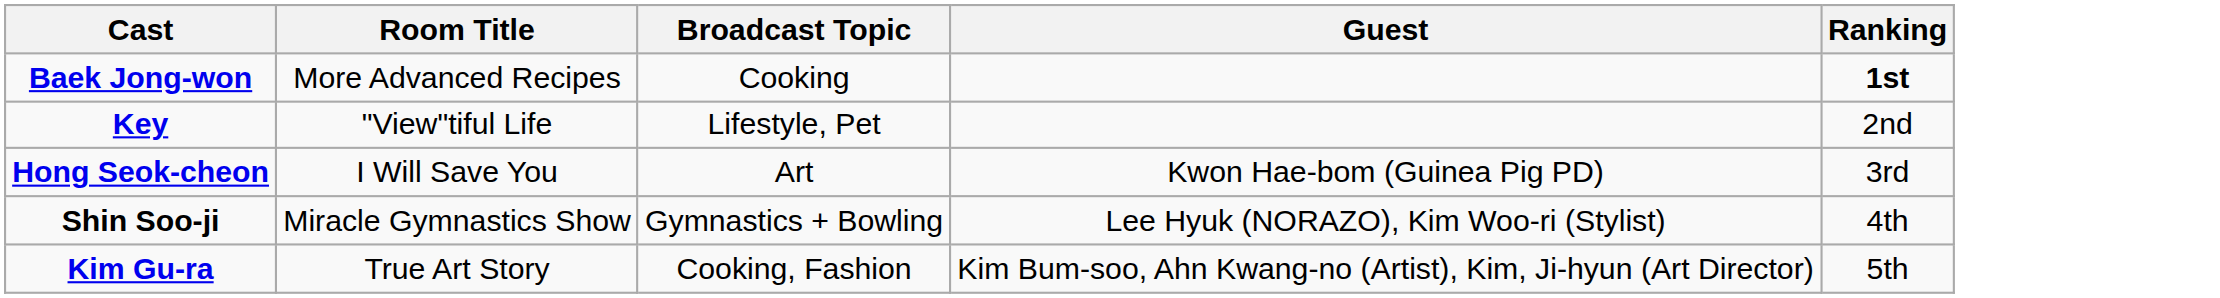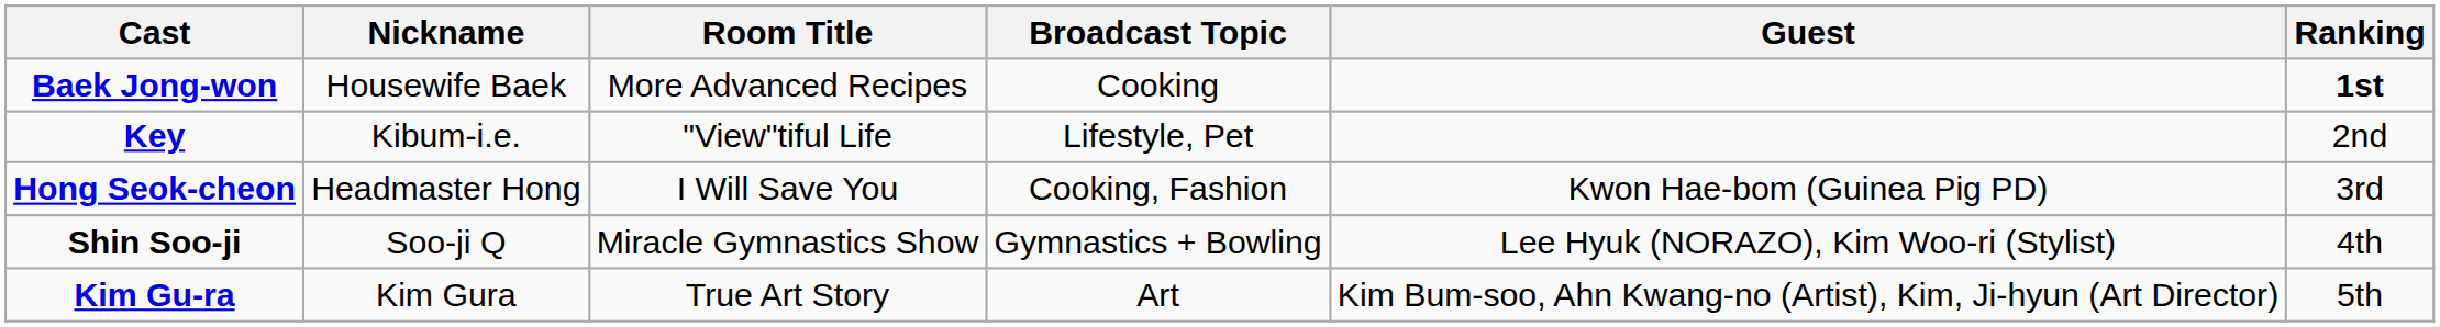+ column: Nickname | Housewife Baek | Kibum-i.e. | Headmaster Hong | Soo-ji Q | Kim Gura
Hong Seok-cheon | Broadcast Topic: Art -> Cooking, Fashion
Kim Gu-ra | Broadcast Topic: Cooking, Fashion -> Art
